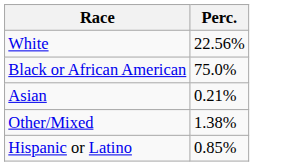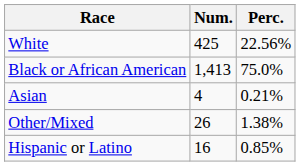+ column: Num. | 425 | 1,413 | 4 | 26 | 16
